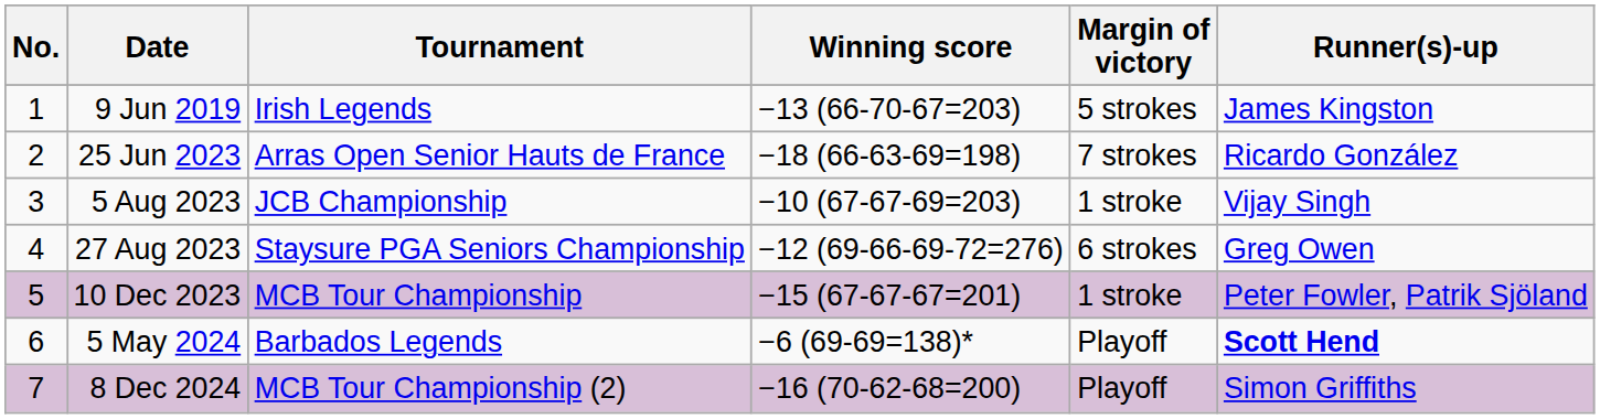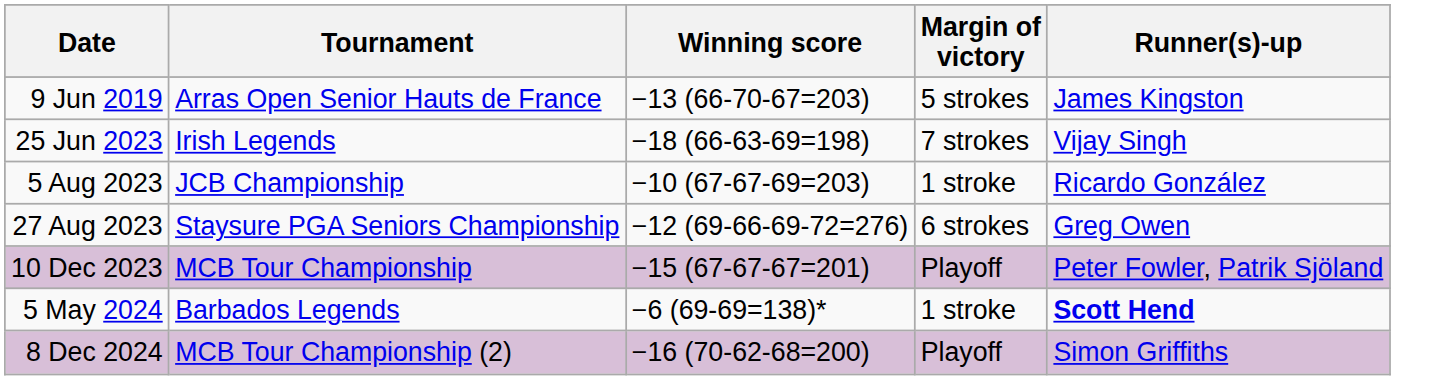- column: No. | 1 | 2 | 3 | 4 | 5 | 6 | 7
9 Jun 2019 | Tournament: Irish Legends -> Arras Open Senior Hauts de France
25 Jun 2023 | Tournament: Arras Open Senior Hauts de France -> Irish Legends
25 Jun 2023 | Runner(s)-up: Ricardo González -> Vijay Singh
5 Aug 2023 | Runner(s)-up: Vijay Singh -> Ricardo González
10 Dec 2023 | Margin of victory: 1 stroke -> Playoff
5 May 2024 | Margin of victory: Playoff -> 1 stroke
